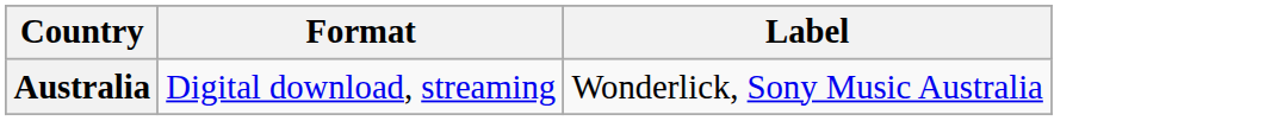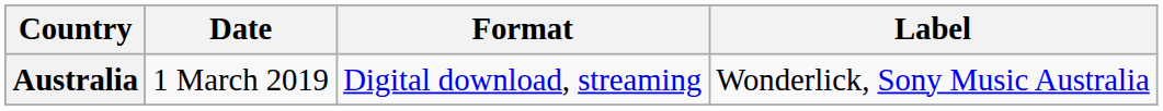+ column: Date | 1 March 2019
